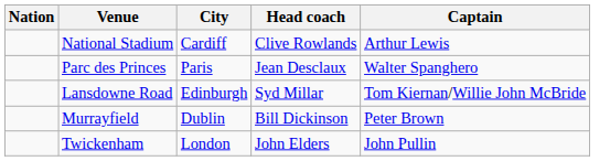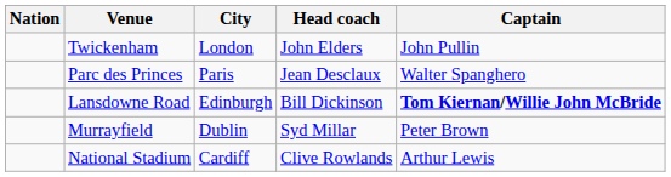rows swapped: Twickenham <-> National Stadium
Lansdowne Road | Head coach: Syd Millar -> Bill Dickinson
Lansdowne Road | Captain: normal -> bold
Murrayfield | Head coach: Bill Dickinson -> Syd Millar
